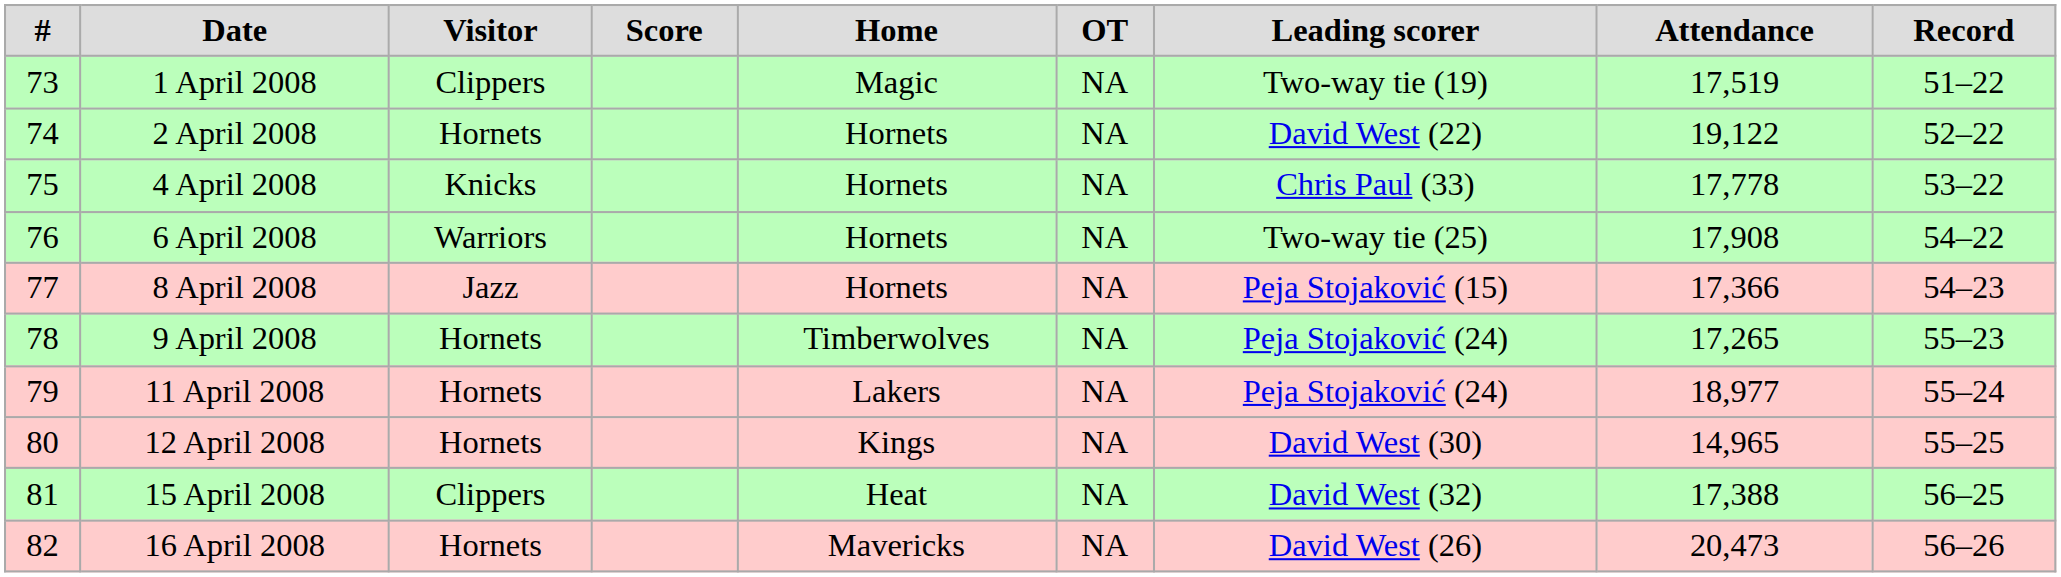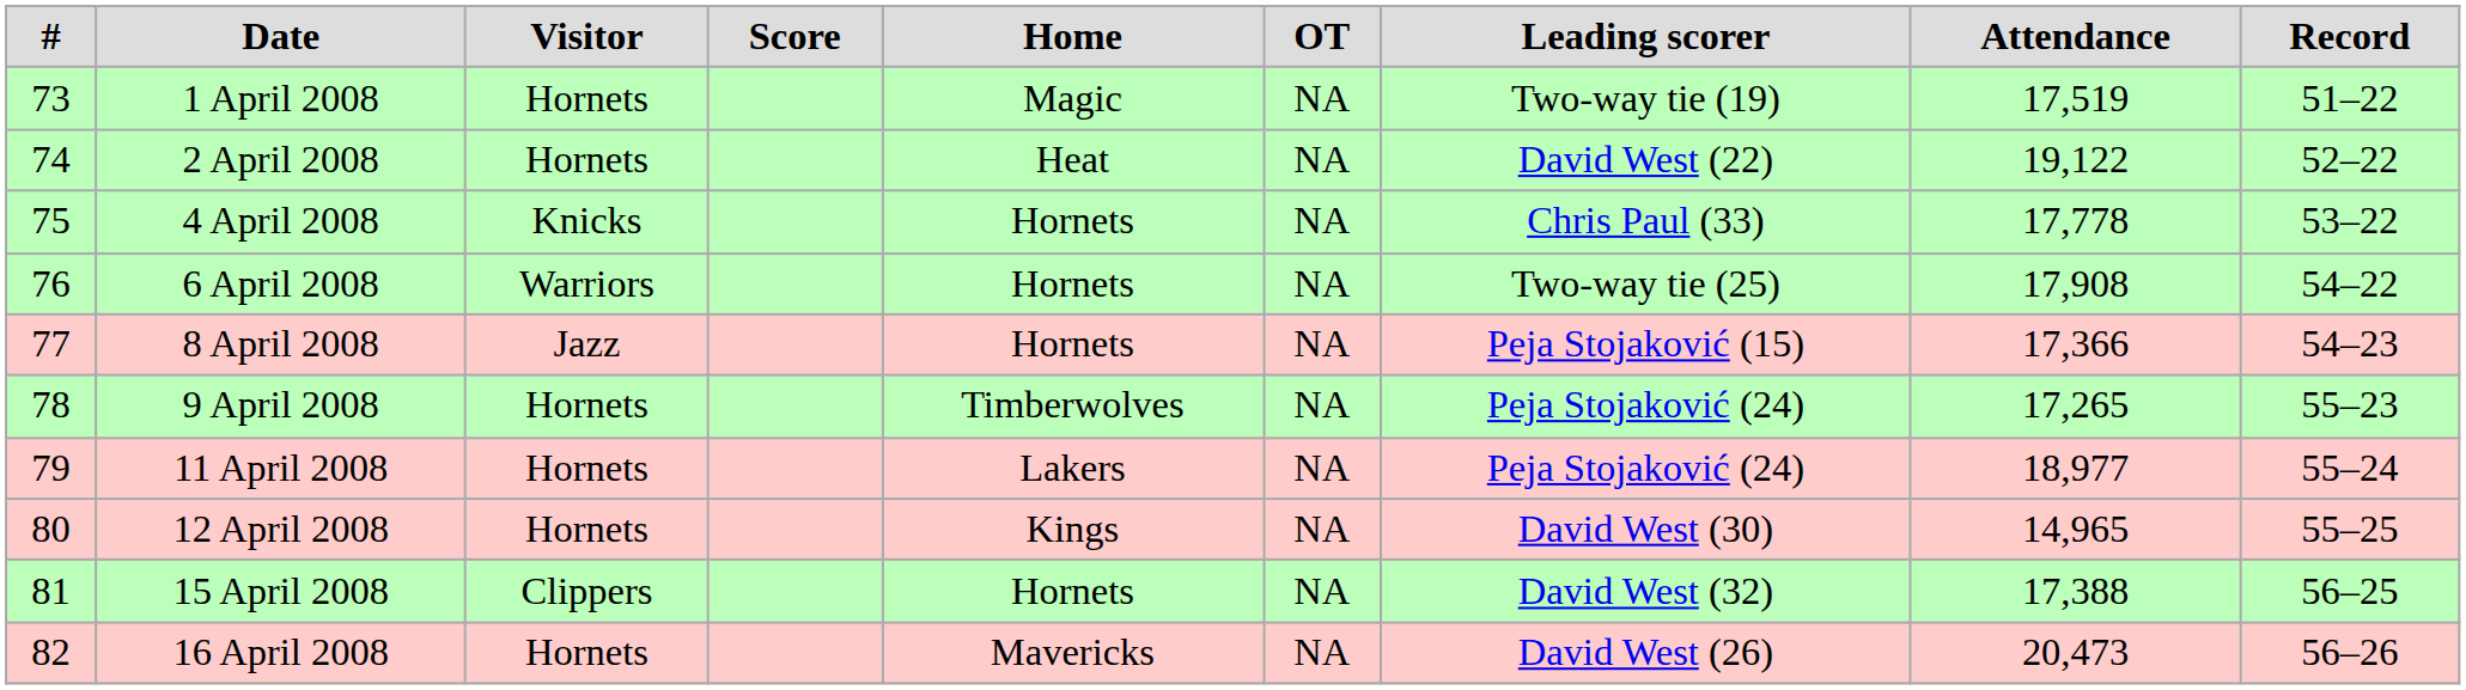1 April 2008 | Visitor: Clippers -> Hornets
2 April 2008 | Home: Hornets -> Heat
15 April 2008 | Home: Heat -> Hornets
